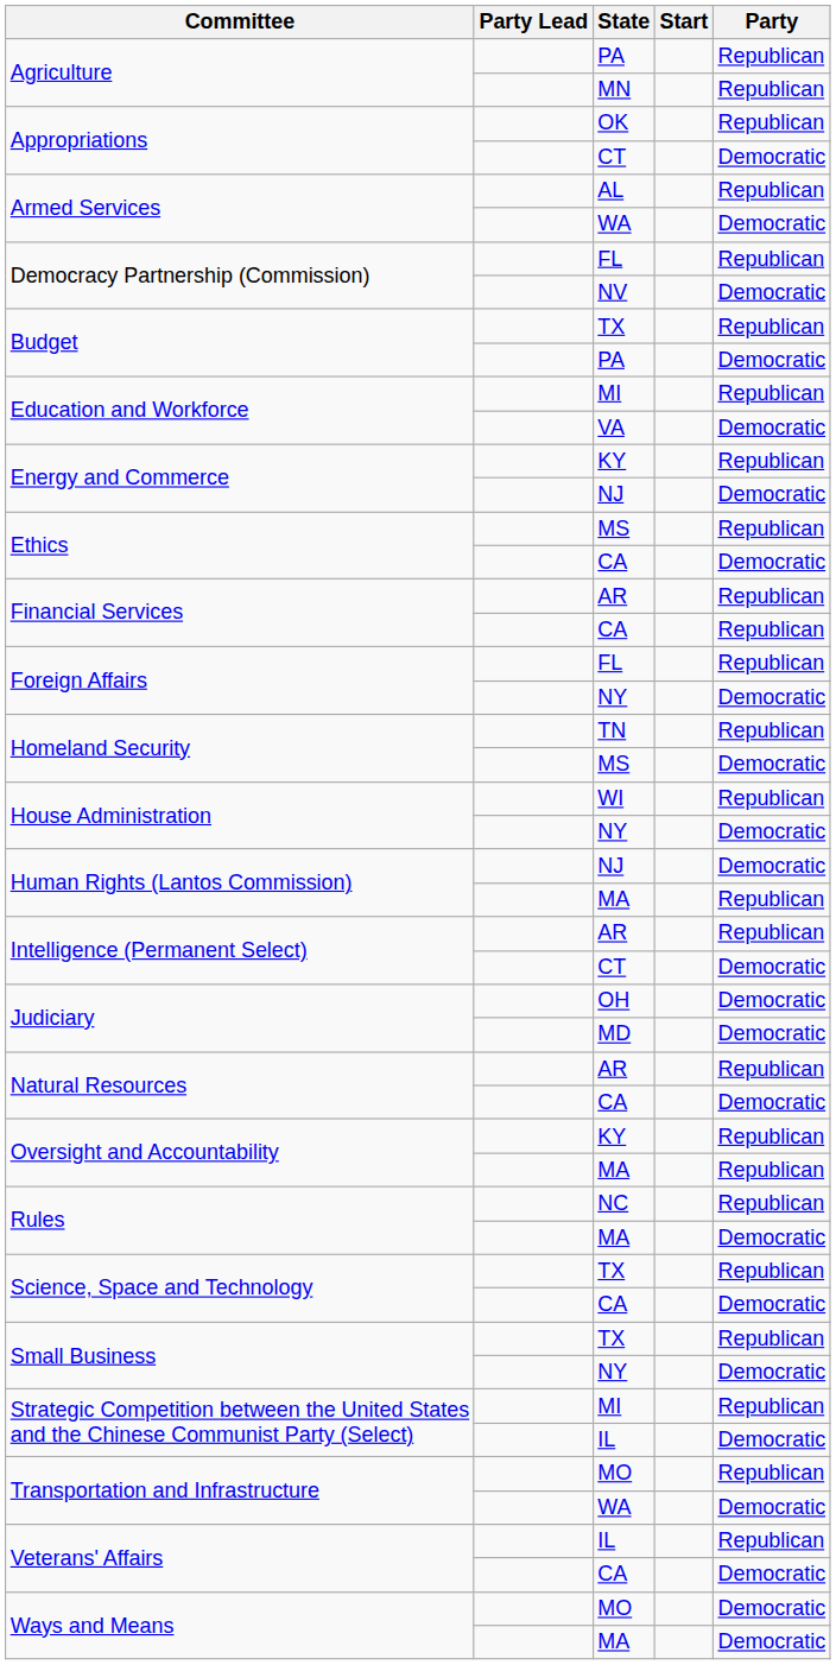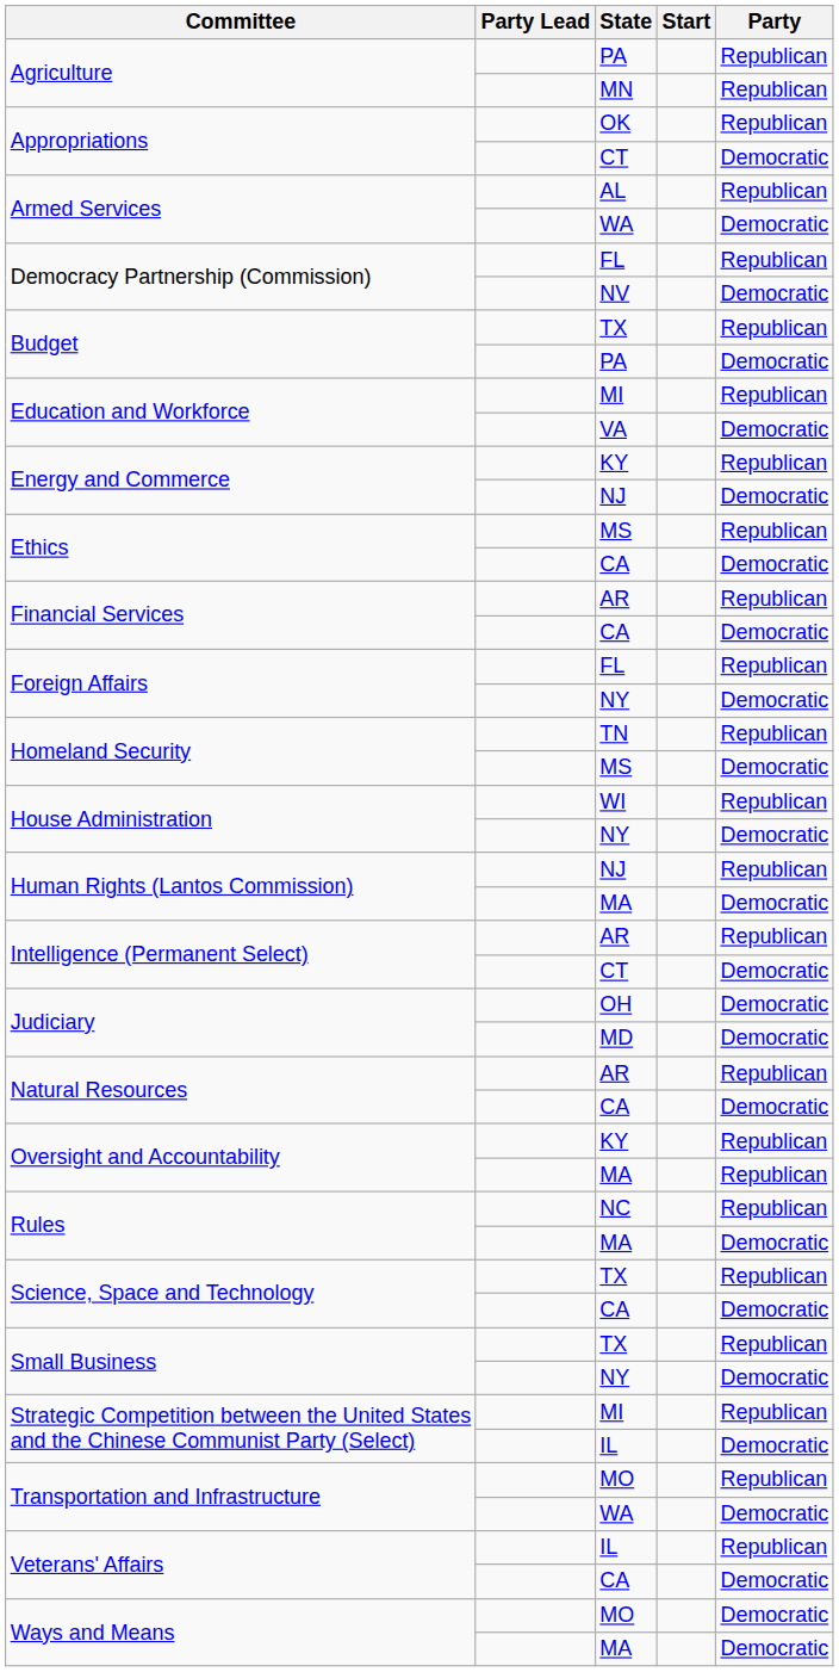Financial Services / CA | Party: Republican -> Democratic
Human Rights (Lantos Commission) / NJ | Party: Democratic -> Republican
Human Rights (Lantos Commission) / MA | Party: Republican -> Democratic
